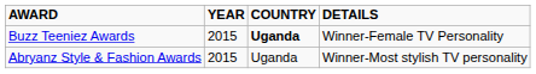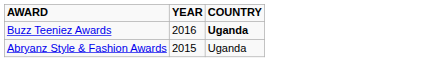- column: DETAILS | Winner-Female TV Personality | Winner-Most stylish TV personality
Buzz Teeniez Awards | YEAR: 2015 -> 2016
